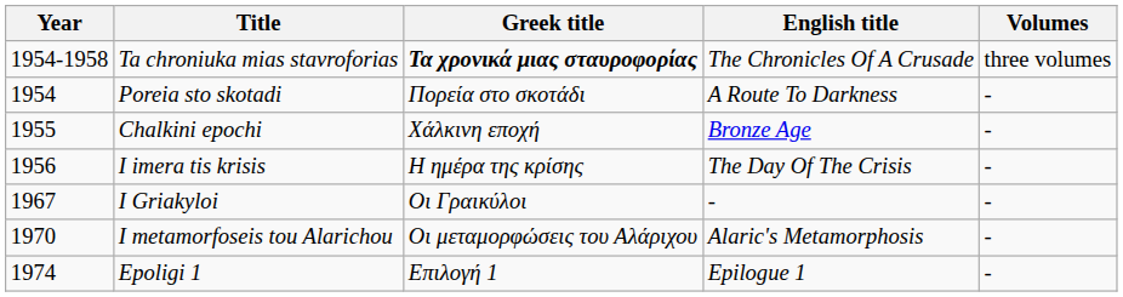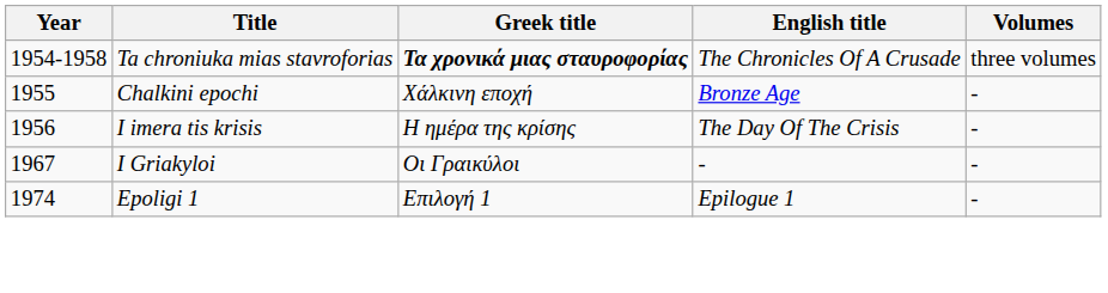- row: 1954 | Poreia sto skotadi | Πορεία στο σκοτάδι | A Route To Darkness | -
- row: 1970 | I metamorfoseis tou Alarichou | Οι μεταμορφώσεις του Αλάριχου | Alaric's Metamorphosis | -
